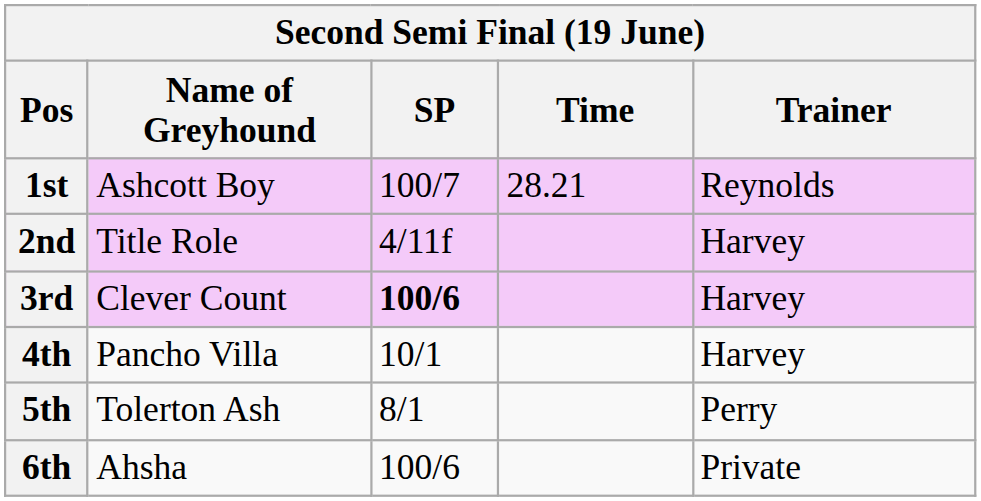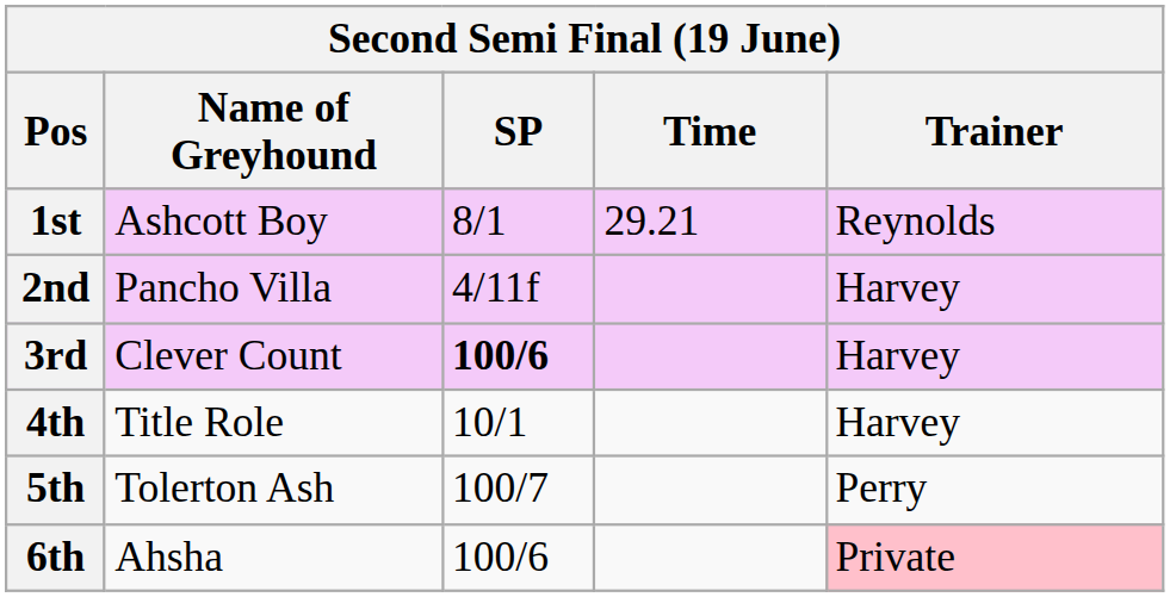1st | SP: 100/7 -> 8/1
1st | Time: 28.21 -> 29.21
2nd | Name of Greyhound: Title Role -> Pancho Villa
4th | Name of Greyhound: Pancho Villa -> Title Role
5th | SP: 8/1 -> 100/7
6th | Trainer: no background -> pink background
